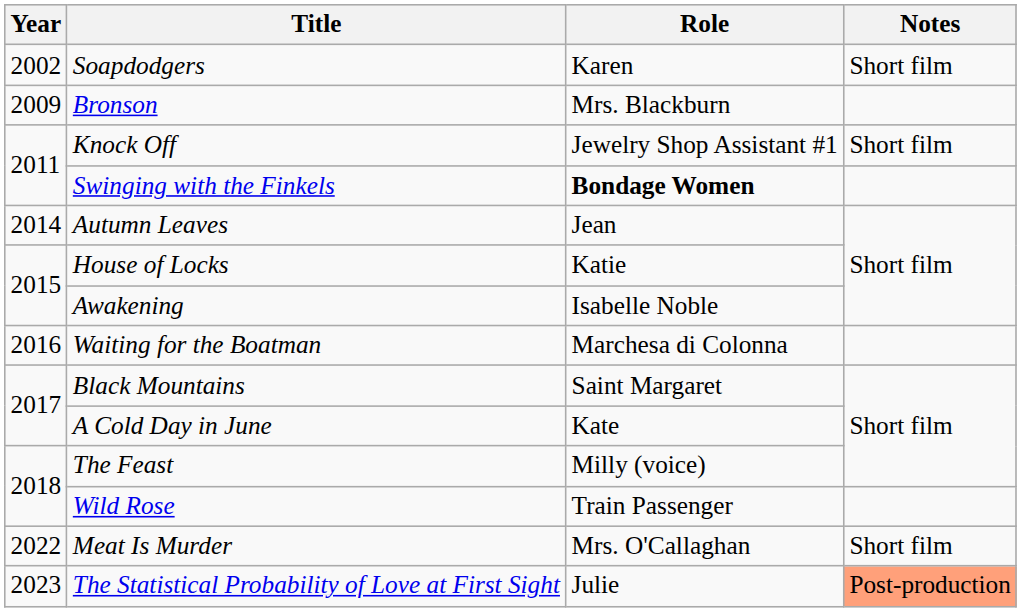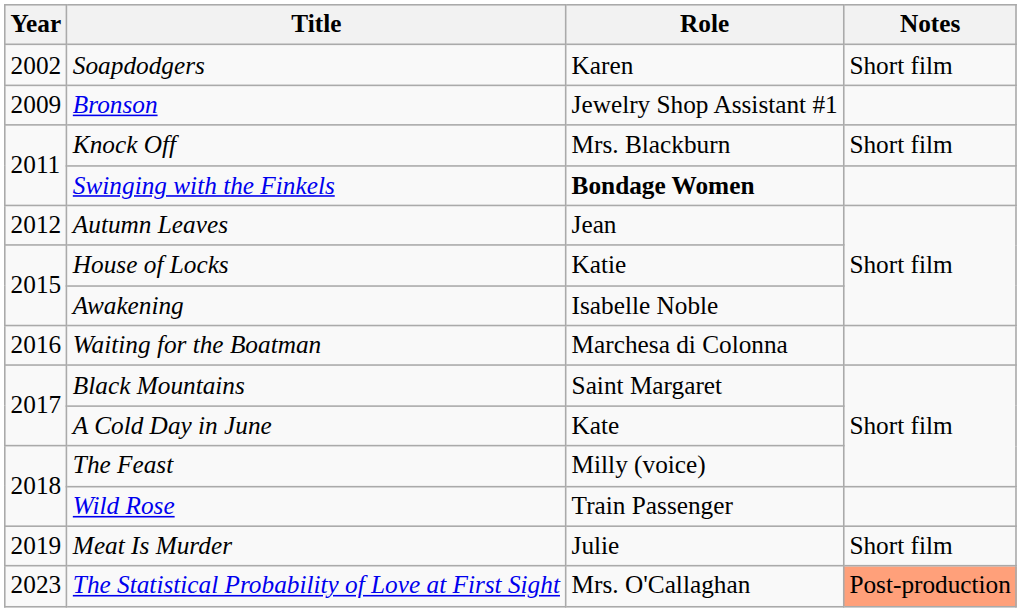Bronson | Role: Mrs. Blackburn -> Jewelry Shop Assistant #1
Knock Off | Role: Jewelry Shop Assistant #1 -> Mrs. Blackburn
Autumn Leaves | Year: 2014 -> 2012
Meat Is Murder | Year: 2022 -> 2019
Meat Is Murder | Role: Mrs. O'Callaghan -> Julie
The Statistical Probability of Love at First Sight | Role: Julie -> Mrs. O'Callaghan
